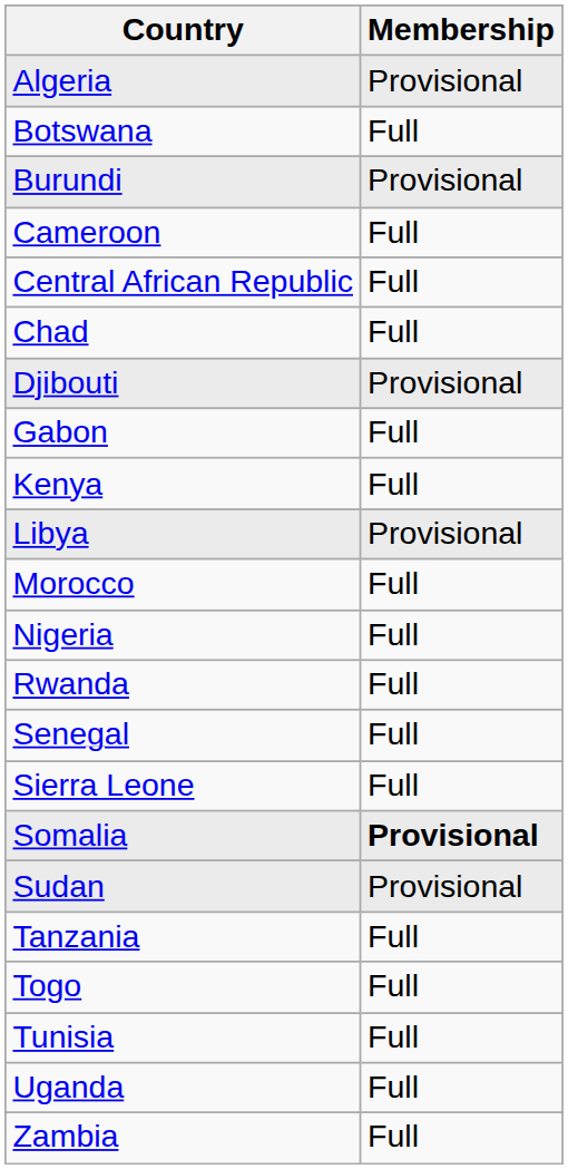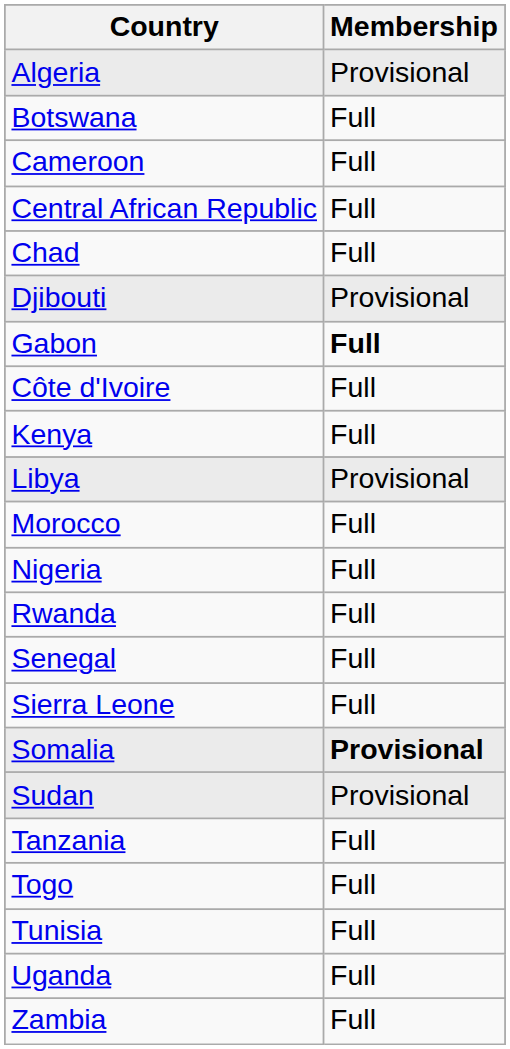- row: Burundi | Provisional
Gabon | Membership: normal -> bold
+ row: Côte d'Ivoire | Full
